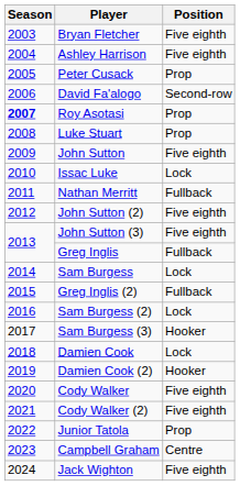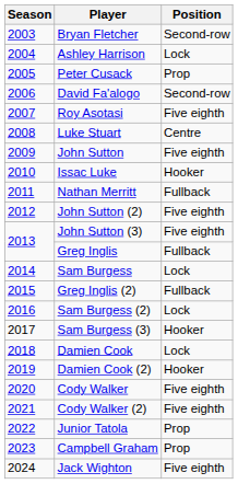Bryan Fletcher | Position: Five eighth -> Second-row
Ashley Harrison | Position: Five eighth -> Lock
Roy Asotasi | Season: bold -> normal
Roy Asotasi | Position: Prop -> Five eighth
Luke Stuart | Position: Prop -> Centre
Issac Luke | Position: Lock -> Hooker
Campbell Graham | Position: Centre -> Prop
